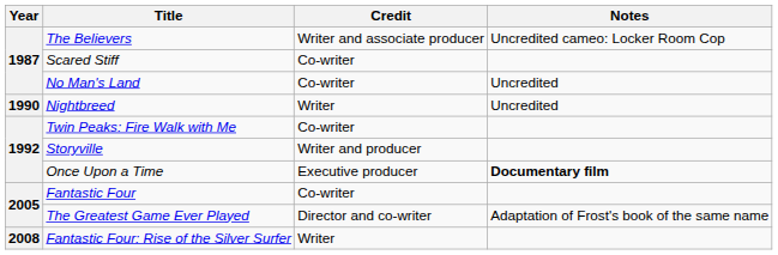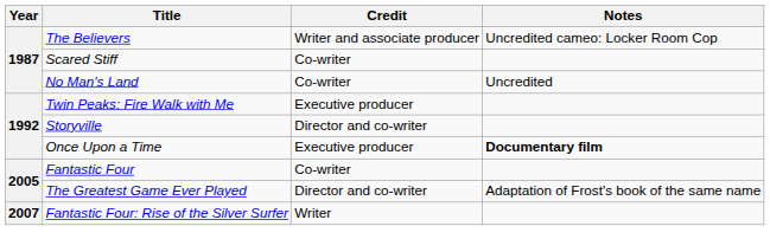- row: 1990 | Nightbreed | Writer | Uncredited
Twin Peaks: Fire Walk with Me | Credit: Co-writer -> Executive producer
Storyville | Credit: Writer and producer -> Director and co-writer
Fantastic Four: Rise of the Silver Surfer | Year: 2008 -> 2007
